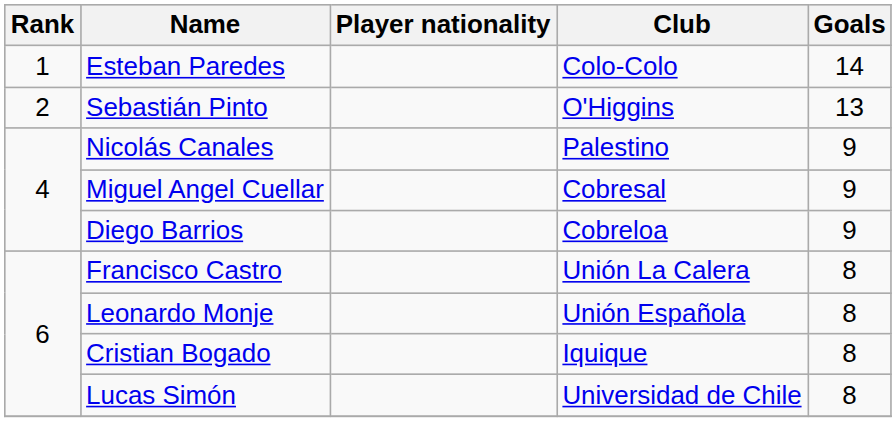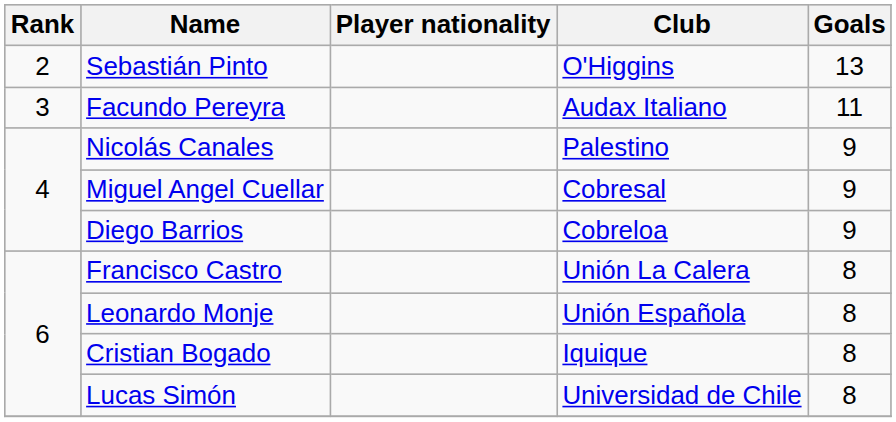- row: 1 | Esteban Paredes | Colo-Colo | 14
+ row: 3 | Facundo Pereyra | Audax Italiano | 11
